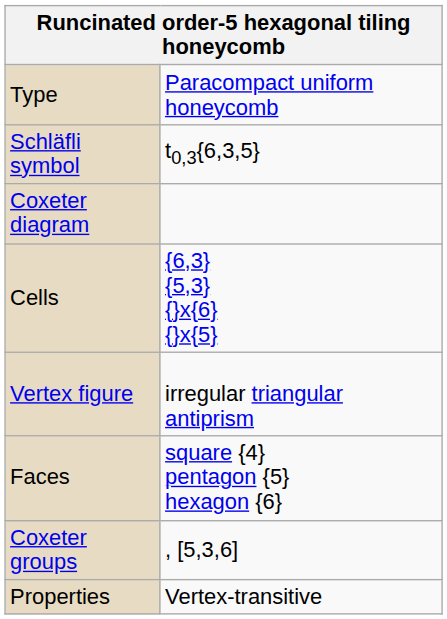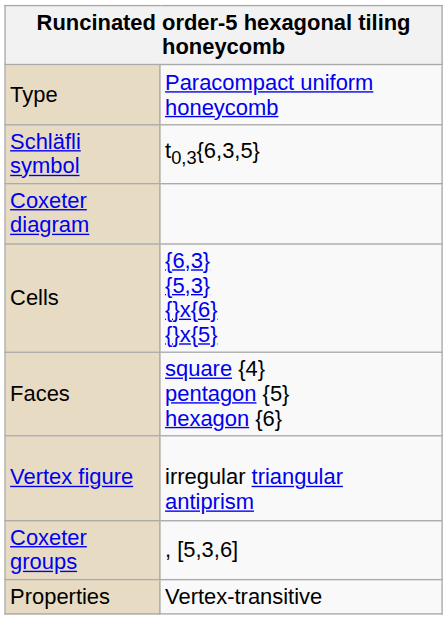rows swapped: Faces <-> Vertex figure
